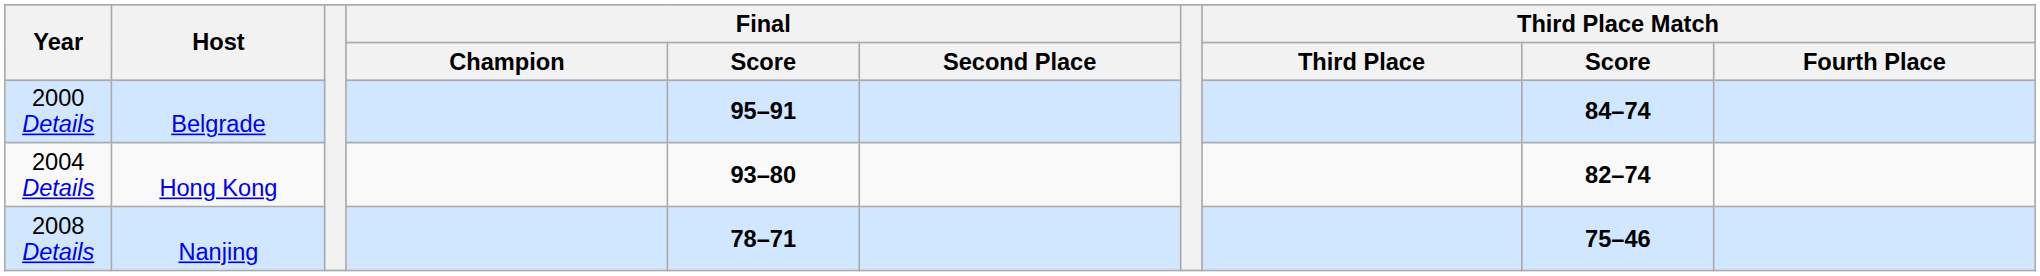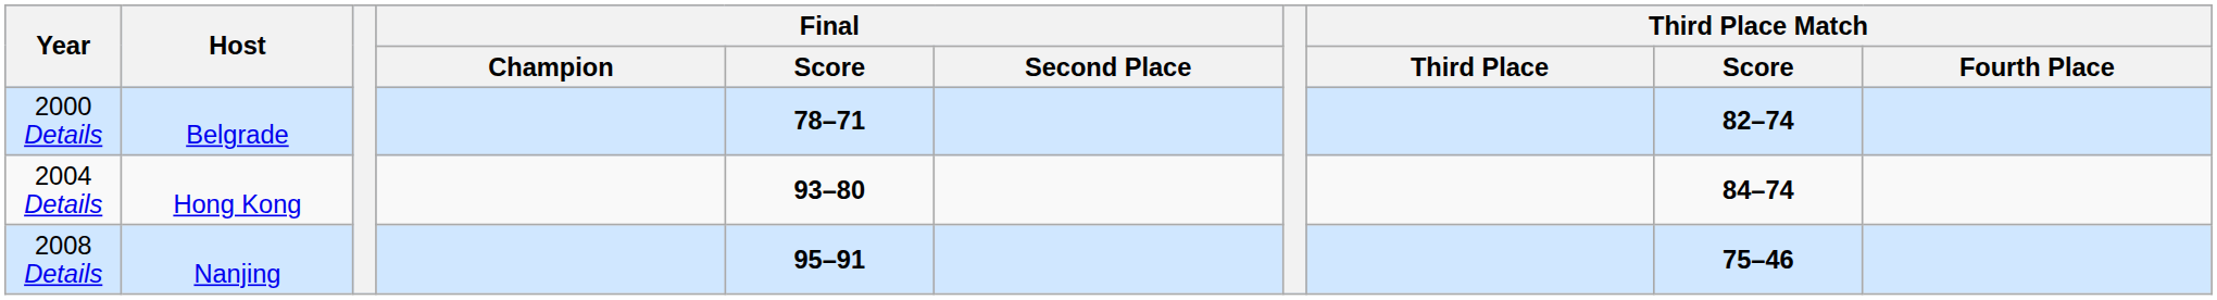2000 Details | Final / Score: 95–91 -> 78–71
2000 Details | Third Place Match / Score: 84–74 -> 82–74
2004 Details | Third Place Match / Score: 82–74 -> 84–74
2008 Details | Final / Score: 78–71 -> 95–91
